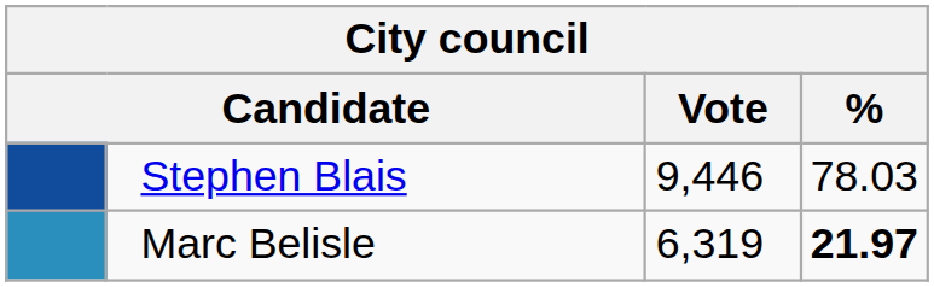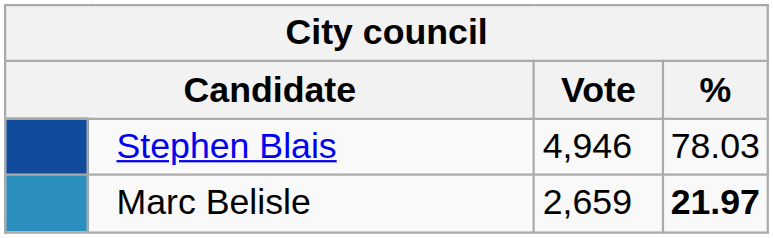Stephen Blais | Vote: 9,446 -> 4,946
Marc Belisle | Vote: 6,319 -> 2,659
